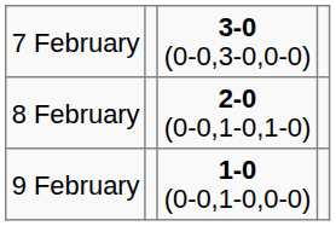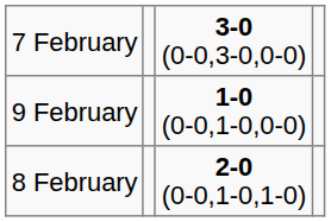rows swapped: 8 February <-> 9 February
